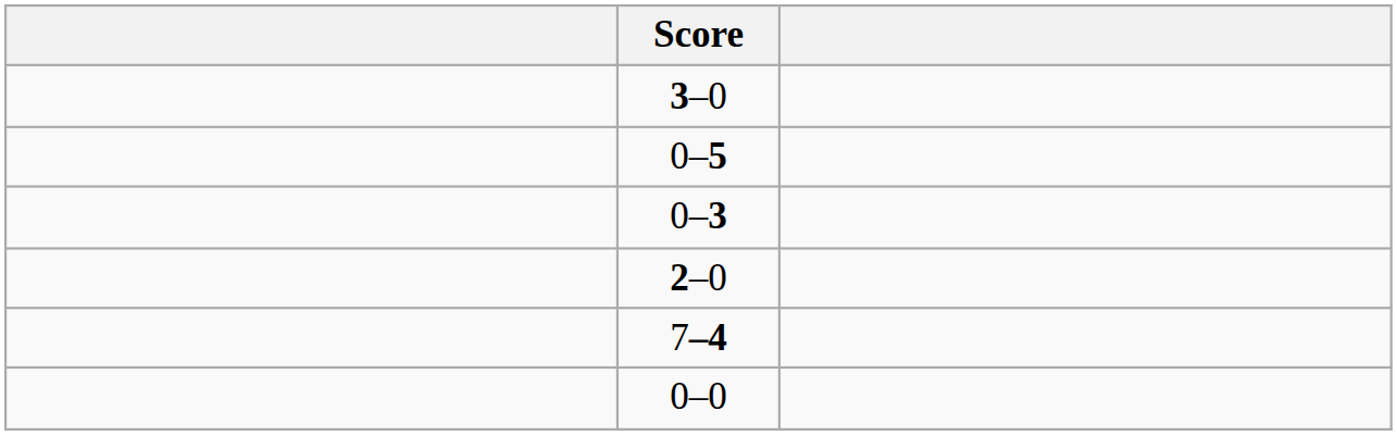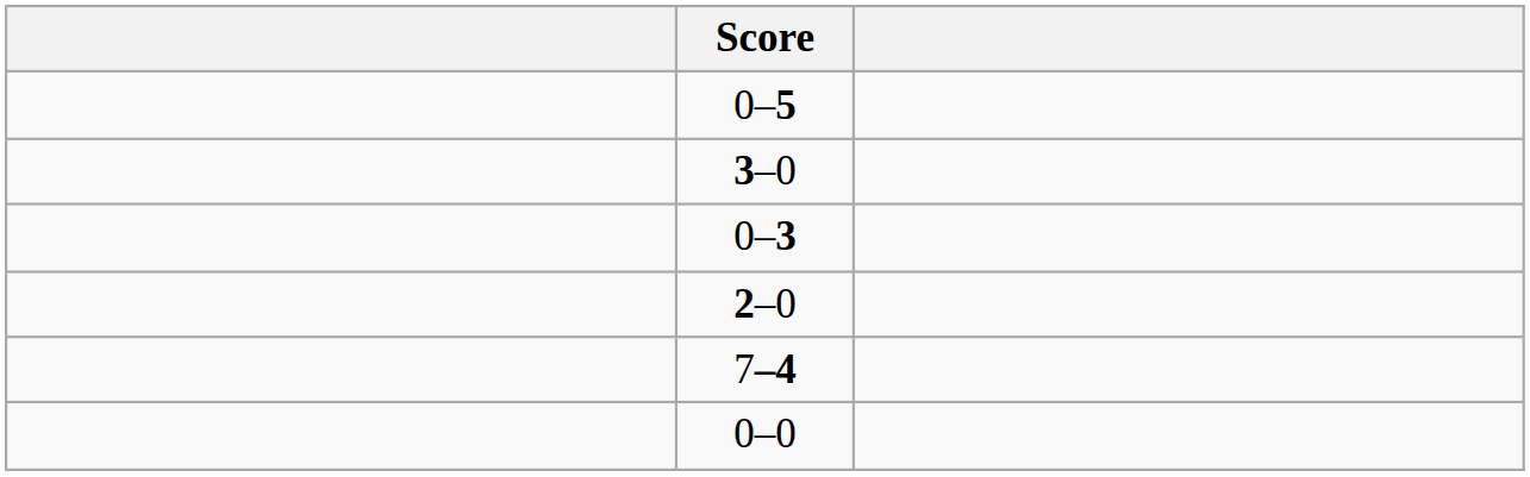rows swapped: 0–5 <-> 3–0
